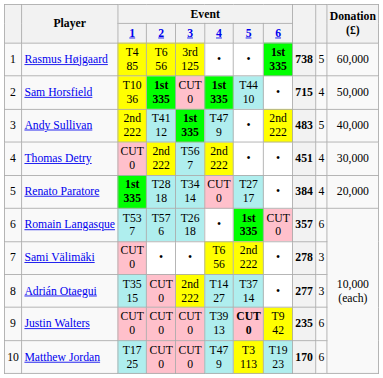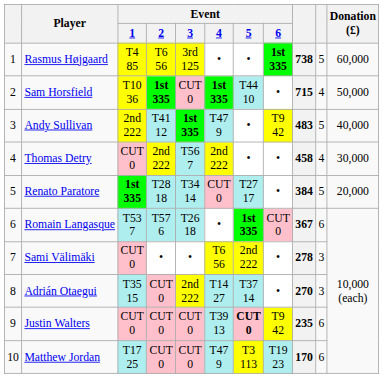Andy Sullivan | Event / 6: 2nd 222 -> T9 42
Thomas Detry | column 9: 451 -> 458
Renato Paratore | column 10: 4 -> 5
Romain Langasque | column 9: 357 -> 367
Adrián Otaegui | column 9: 277 -> 270
